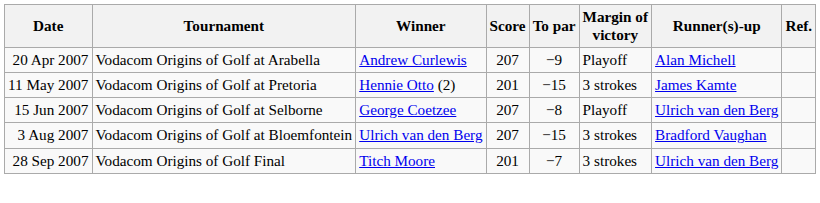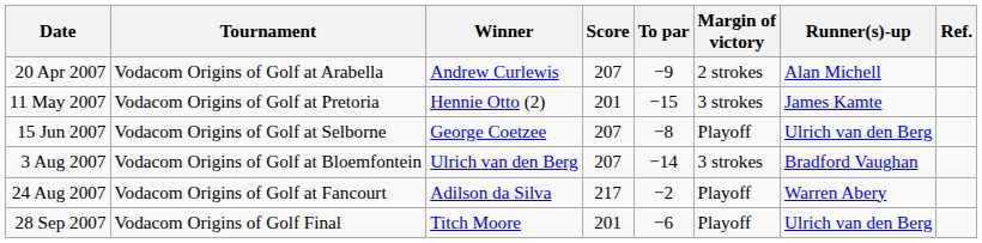20 Apr 2007 | Margin of victory: Playoff -> 2 strokes
3 Aug 2007 | To par: −15 -> −14
+ row: 24 Aug 2007 | Vodacom Origins of Golf at Fancourt | Adilson da Silva | 217 | −2 | Playoff | Warren Abery
28 Sep 2007 | To par: −7 -> −6
28 Sep 2007 | Margin of victory: 3 strokes -> Playoff
